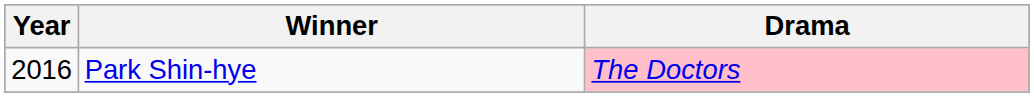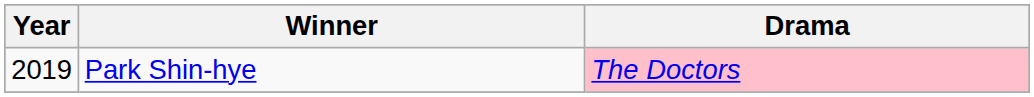Park Shin-hye | Year: 2016 -> 2019
